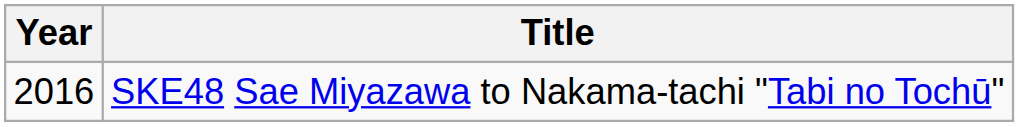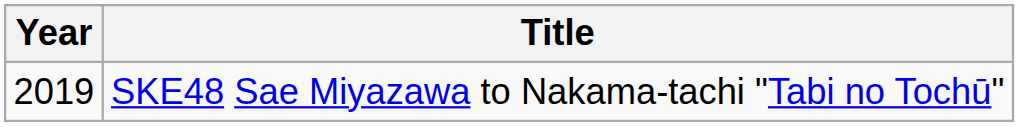SKE48 Sae Miyazawa to Nakama-tachi "Tabi no Tochū" | Year: 2016 -> 2019
